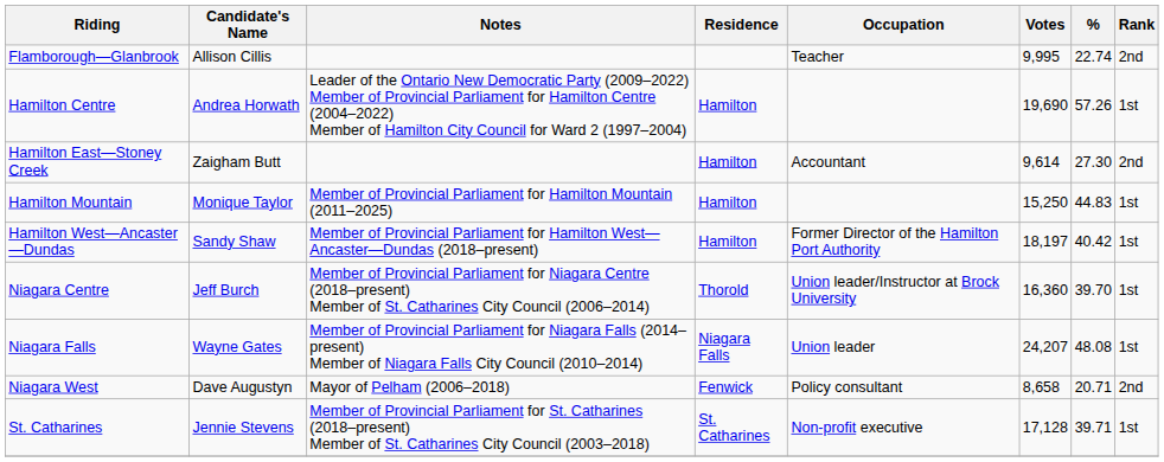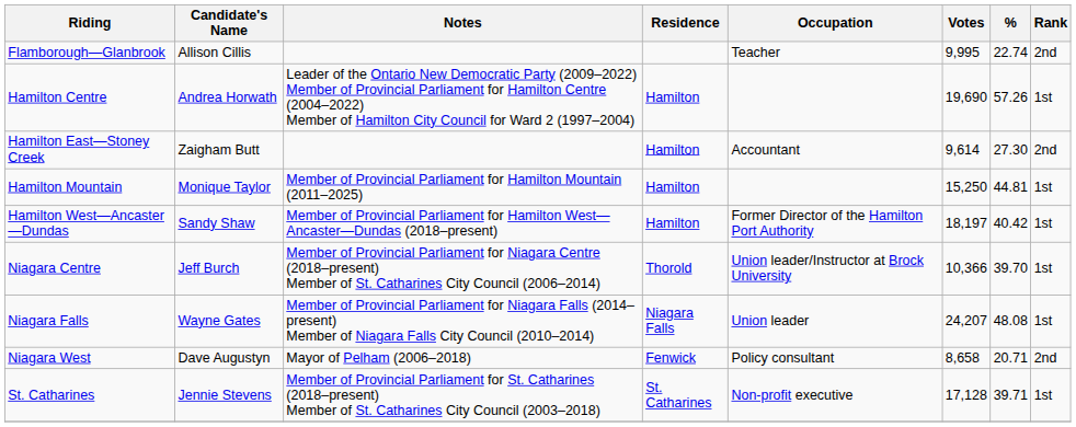Hamilton Mountain | %: 44.83 -> 44.81
Niagara Centre | Votes: 16,360 -> 10,366
